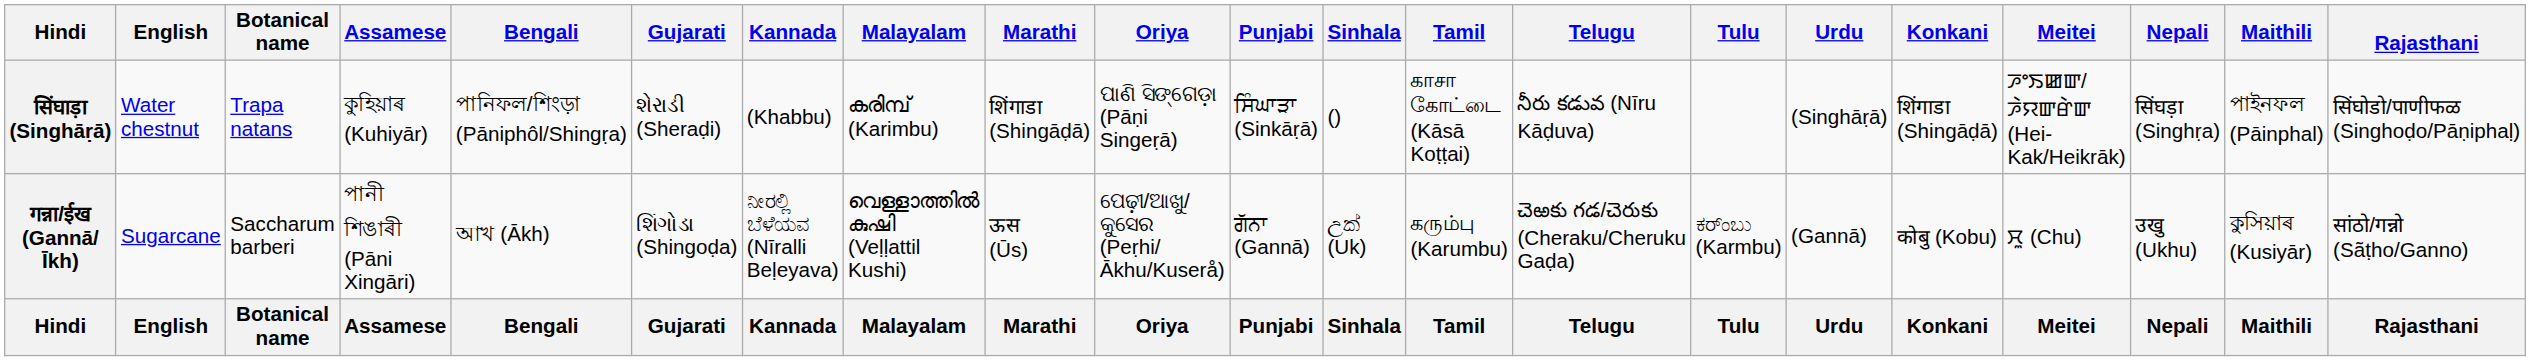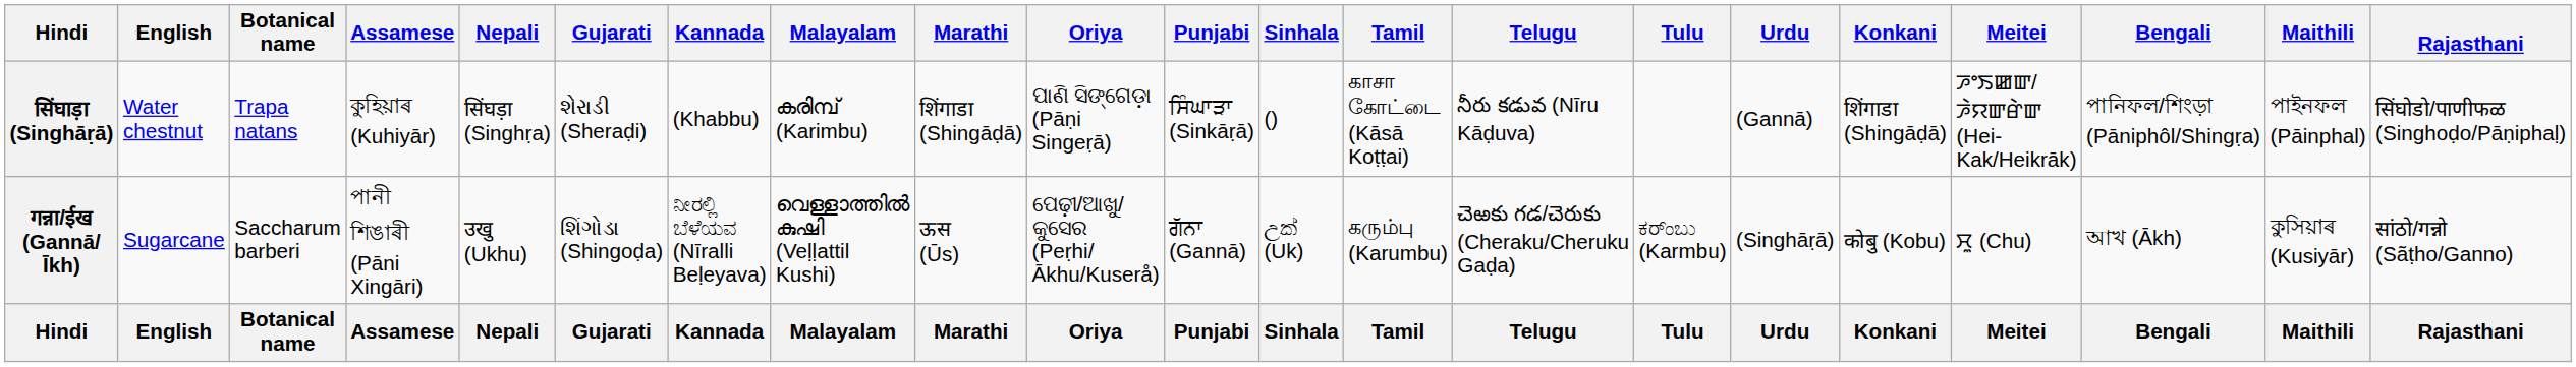columns swapped: Bengali <-> Nepali
सिंघाड़ा (Singhāṛā) | Urdu: (Singhāṛā) -> (Gannā)
गन्ना/ईख (Gannā/Īkh) | Urdu: (Gannā) -> (Singhāṛā)
